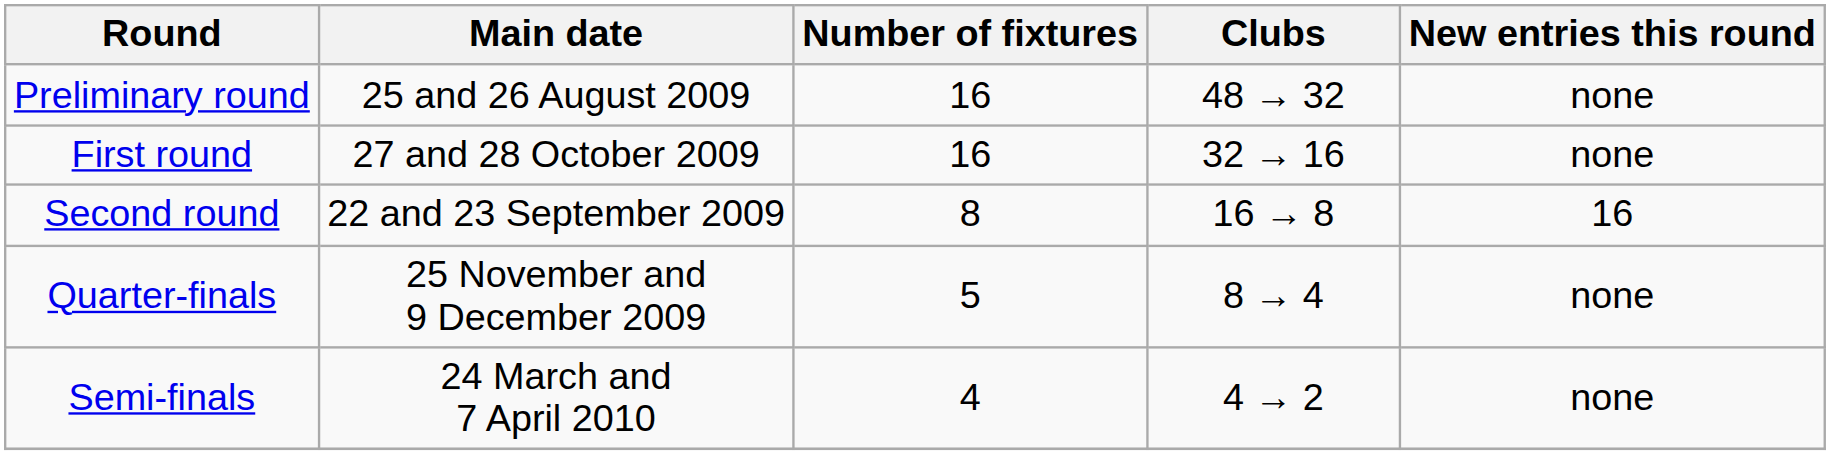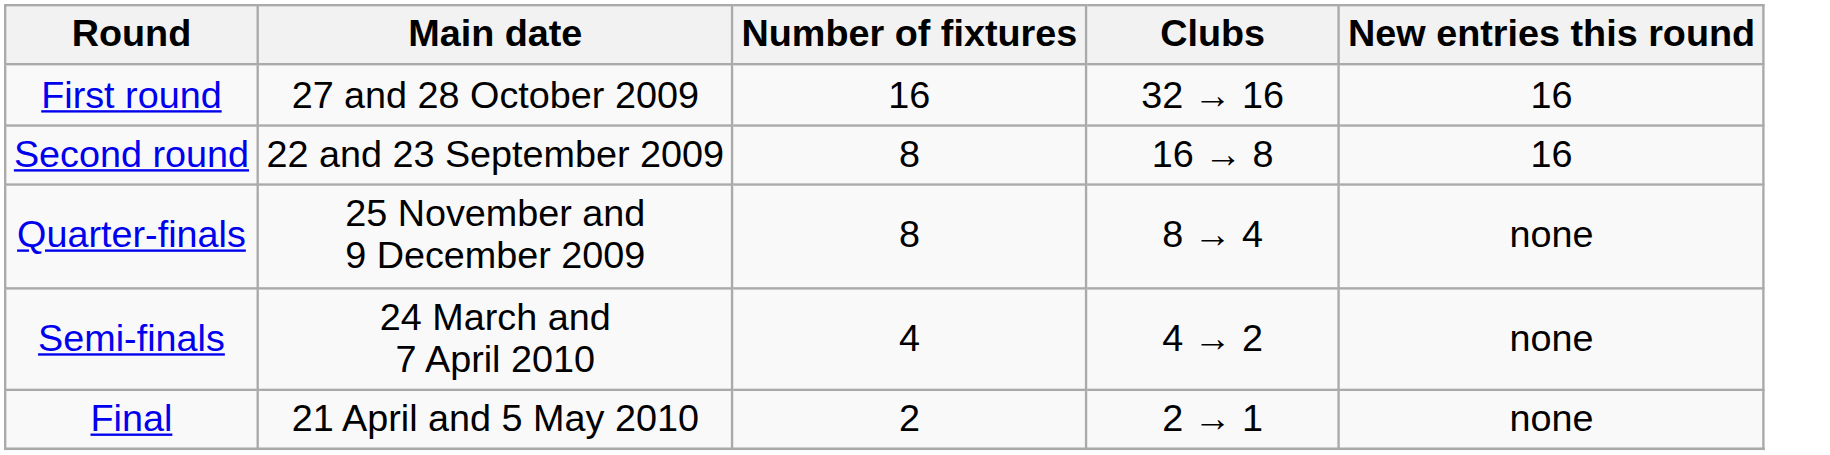- row: Preliminary round | 25 and 26 August 2009 | 16 | 48 → 32 | none
First round | New entries this round: none -> 16
Quarter-finals | Number of fixtures: 5 -> 8
+ row: Final | 21 April and 5 May 2010 | 2 | 2 → 1 | none
